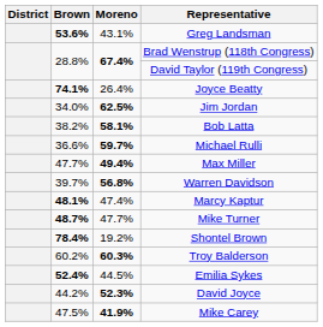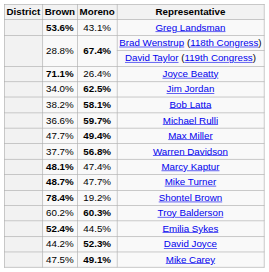Joyce Beatty | Brown: 74.1% -> 71.1%
Warren Davidson | Brown: 39.7% -> 37.7%
Mike Carey | Moreno: 41.9% -> 49.1%
